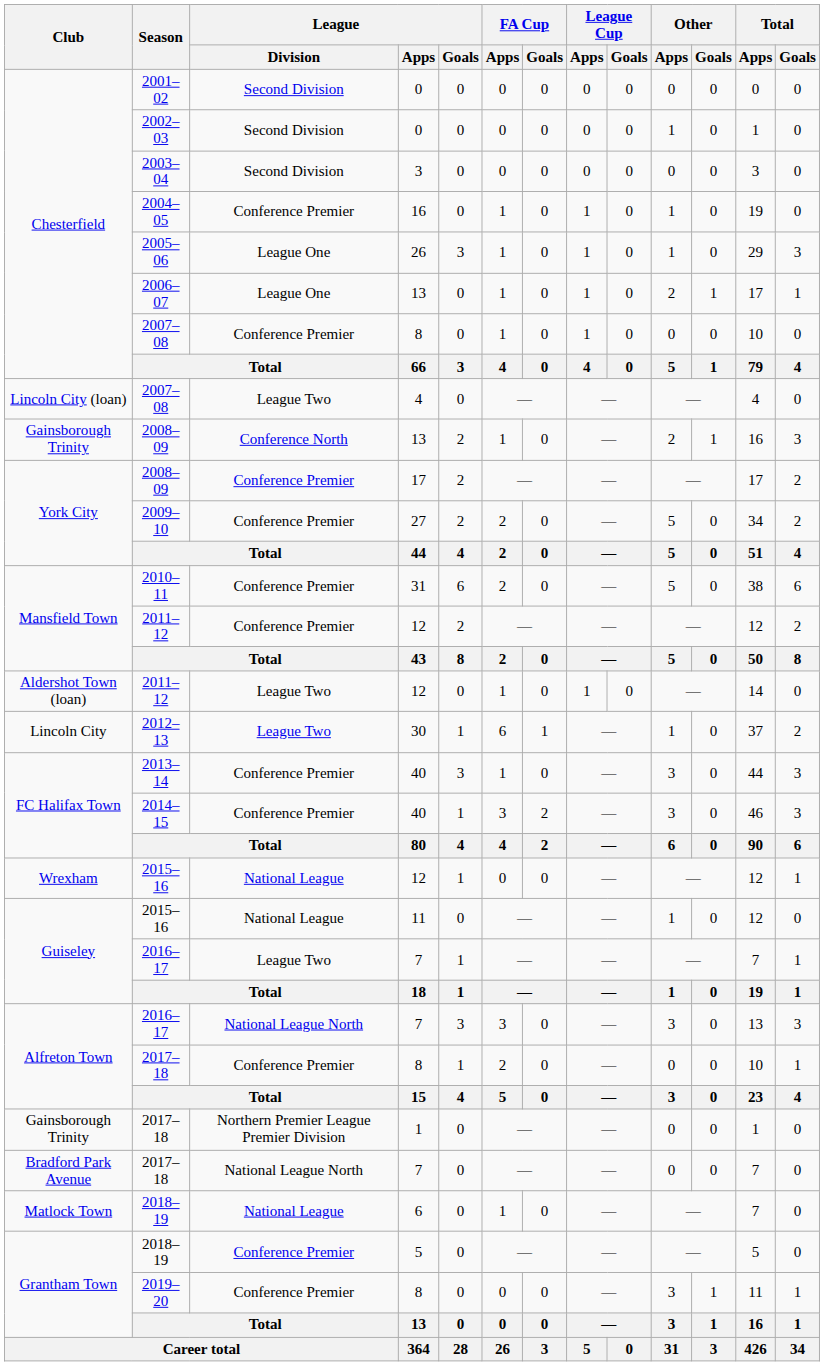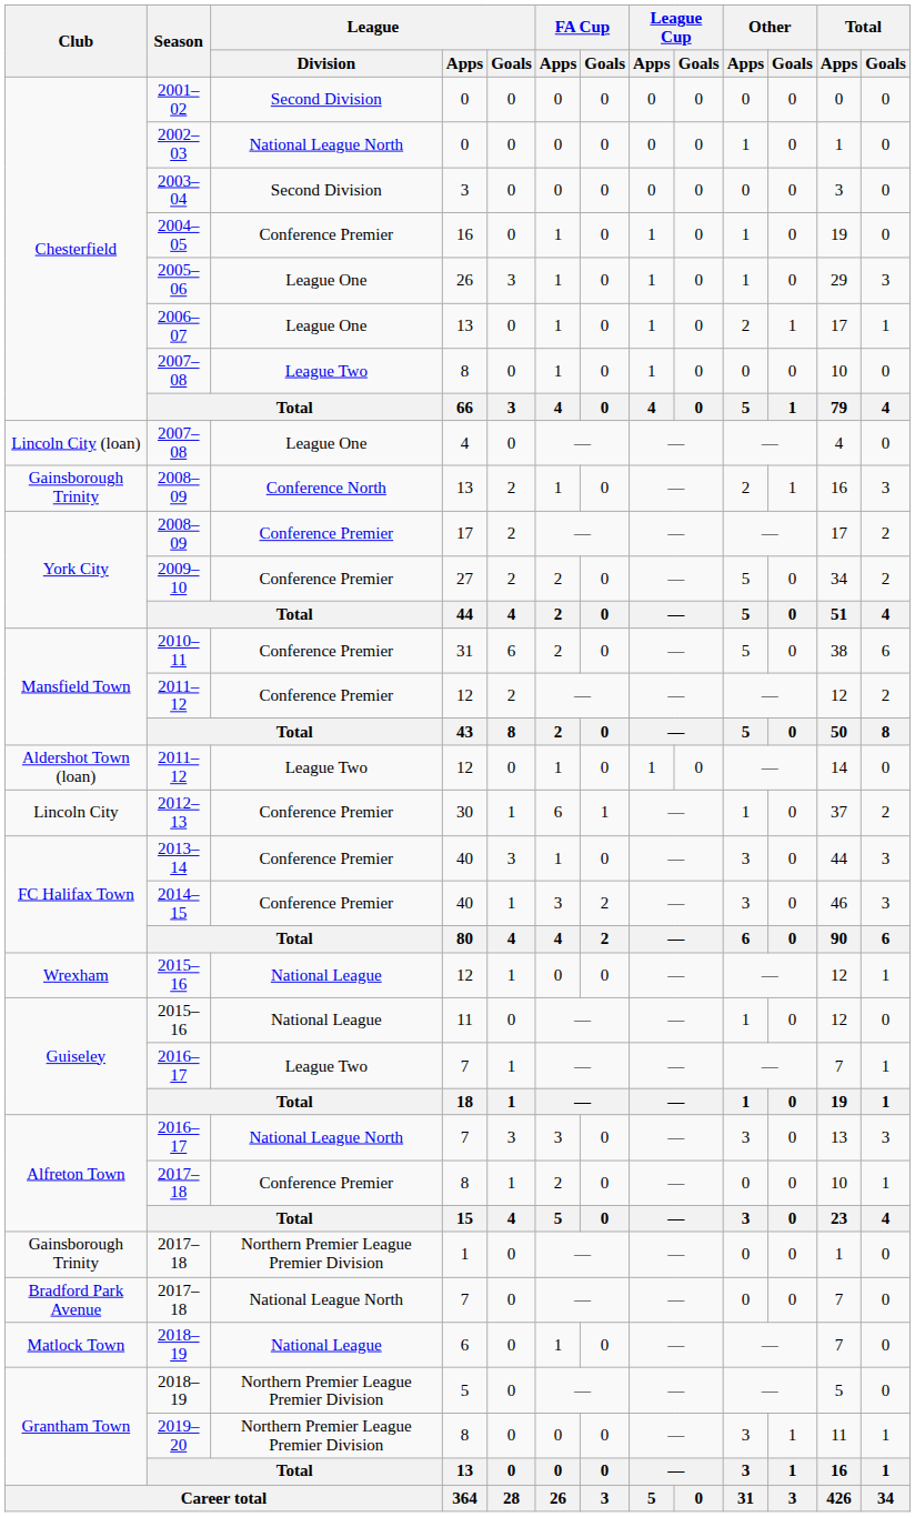2002–03 | League / Division: Second Division -> National League North
Chesterfield / 2007–08 | League / Division: Conference Premier -> League Two
Lincoln City (loan) / 2007–08 | League / Division: League Two -> League One
2012–13 | League / Division: League Two -> Conference Premier
Grantham Town / 2018–19 | League / Division: Conference Premier -> Northern Premier League Premier Division
2019–20 | League / Division: Conference Premier -> Northern Premier League Premier Division
